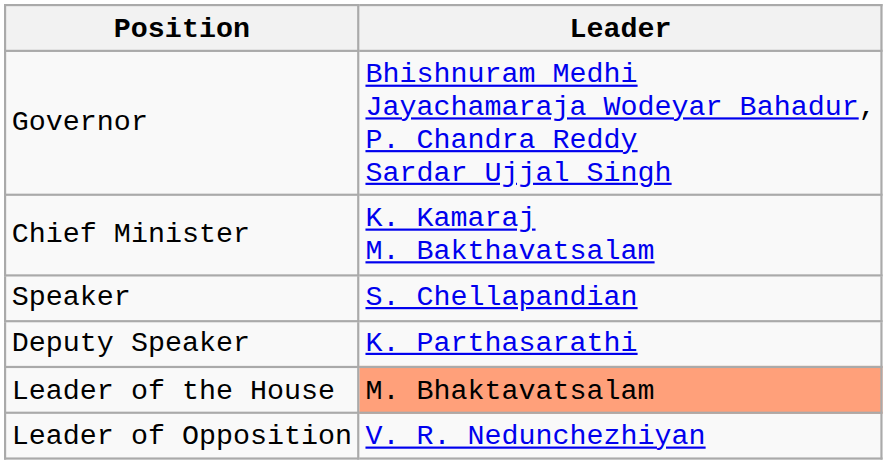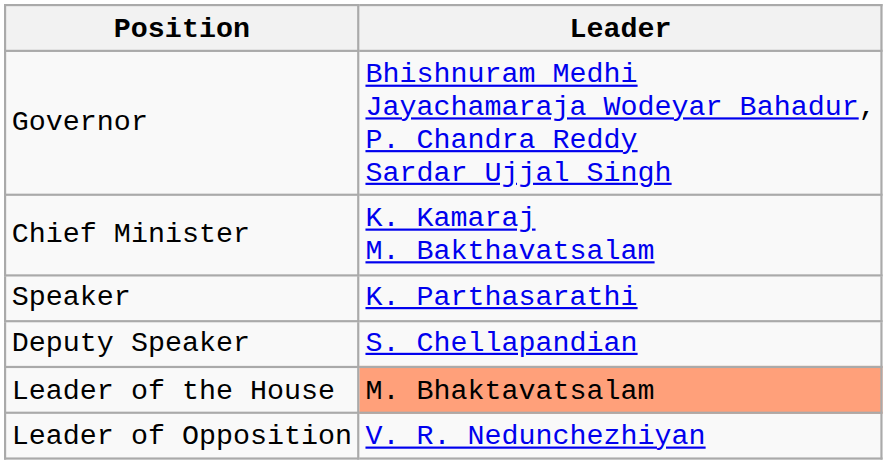Speaker | Leader: S. Chellapandian -> K. Parthasarathi
Deputy Speaker | Leader: K. Parthasarathi -> S. Chellapandian
